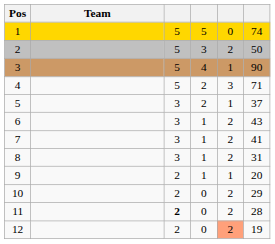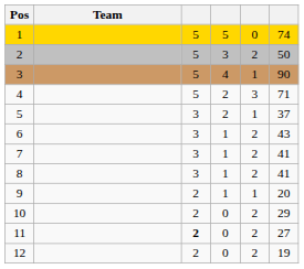8 | column 6: 31 -> 41
11 | column 6: 28 -> 27
12 | column 5: lightsalmon background -> no background
